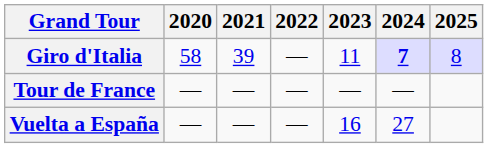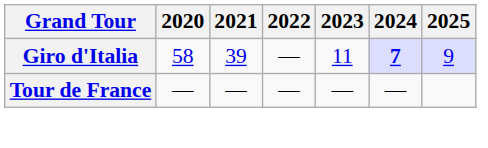Giro d'Italia | 2025: 8 -> 9
- row: Vuelta a España | — | — | — | 16 | 27
